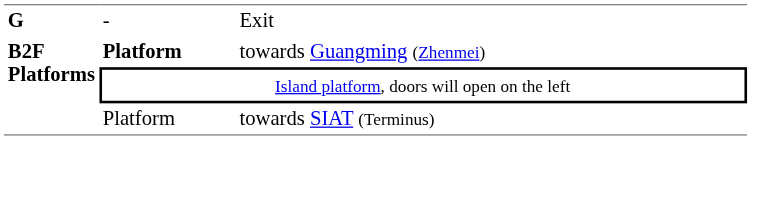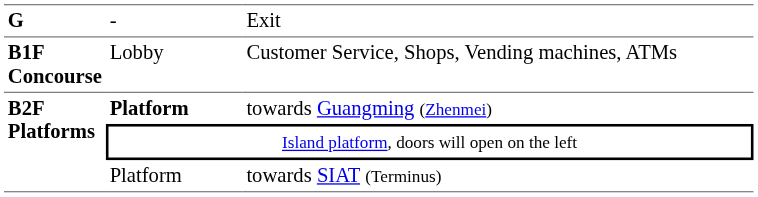+ row: B1F Concourse | Lobby | Customer Service, Shops, Vending machines, ATMs
